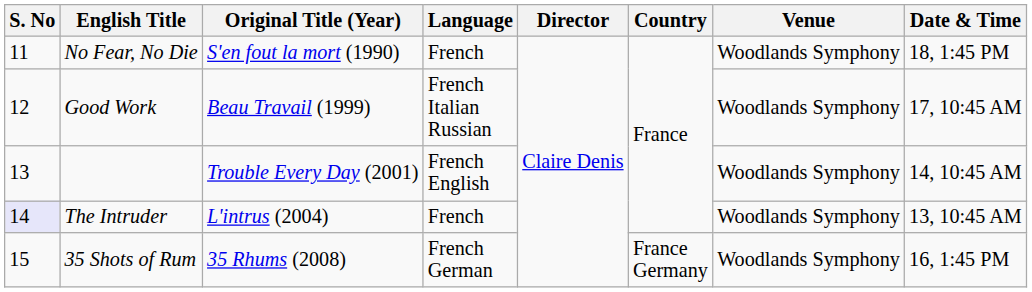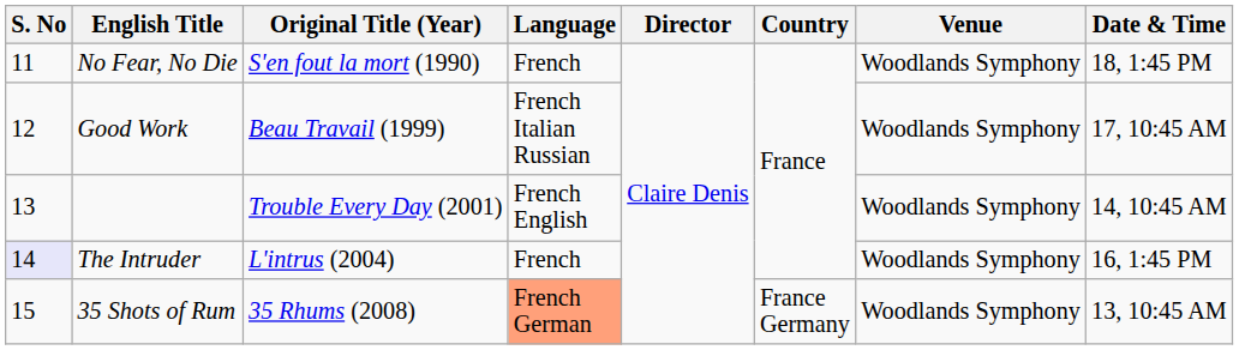The Intruder | Date & Time: 13, 10:45 AM -> 16, 1:45 PM
35 Shots of Rum | Language: no background -> lightsalmon background
35 Shots of Rum | Date & Time: 16, 1:45 PM -> 13, 10:45 AM
